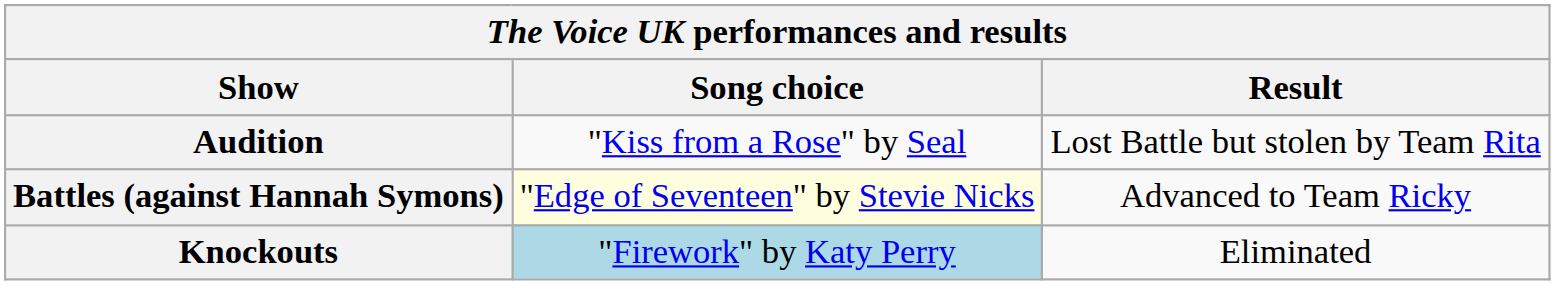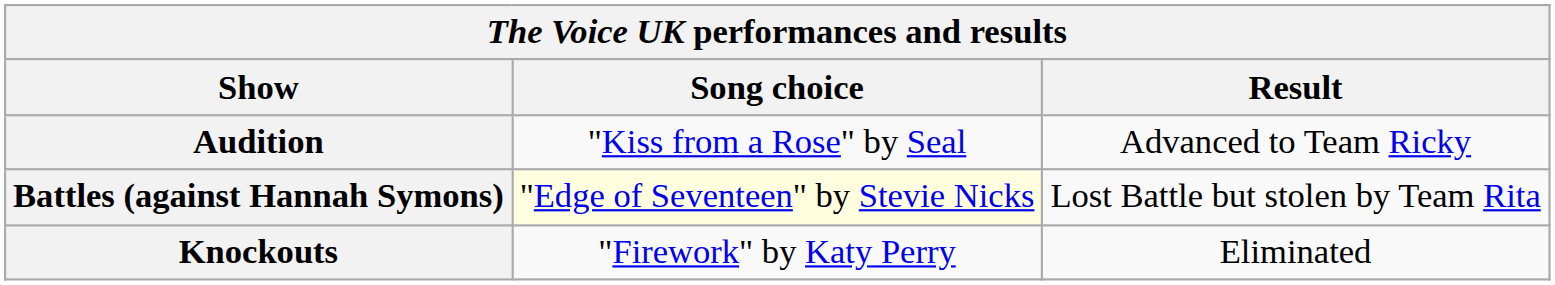Audition | Result: Lost Battle but stolen by Team Rita -> Advanced to Team Ricky
Battles (against Hannah Symons) | Result: Advanced to Team Ricky -> Lost Battle but stolen by Team Rita
Knockouts | Song choice: lightblue background -> no background
